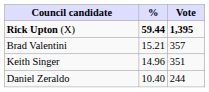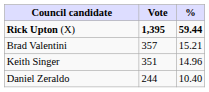columns swapped: Vote <-> %
